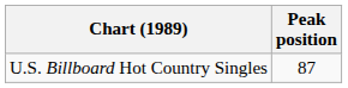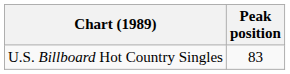U.S. Billboard Hot Country Singles | Peak position: 87 -> 83
